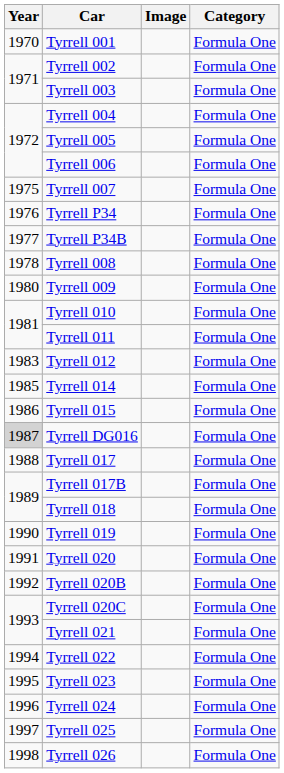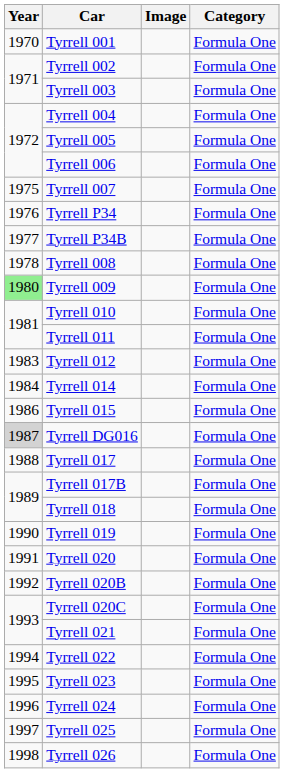Tyrrell 009 | Year: no background -> lightgreen background
Tyrrell 014 | Year: 1985 -> 1984
